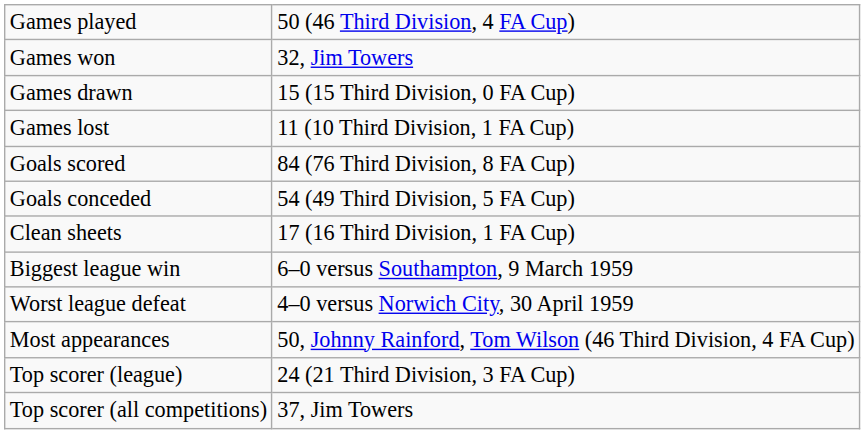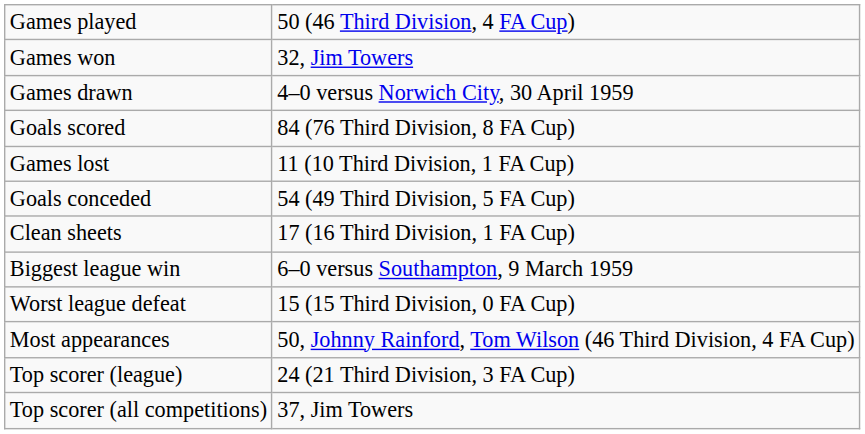Games drawn | column 2: 15 (15 Third Division, 0 FA Cup) -> 4–0 versus Norwich City, 30 April 1959
rows swapped: Games lost <-> Goals scored
Worst league defeat | column 2: 4–0 versus Norwich City, 30 April 1959 -> 15 (15 Third Division, 0 FA Cup)
